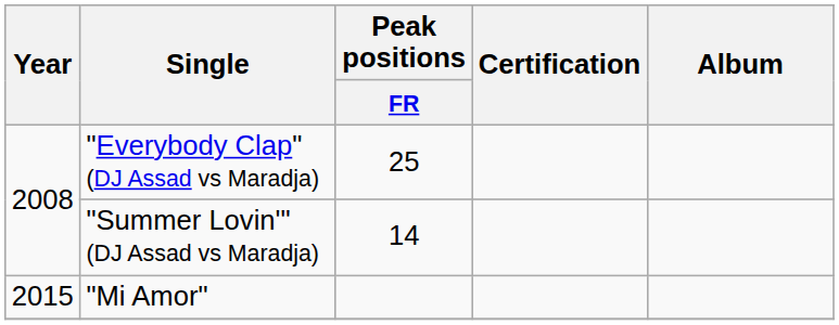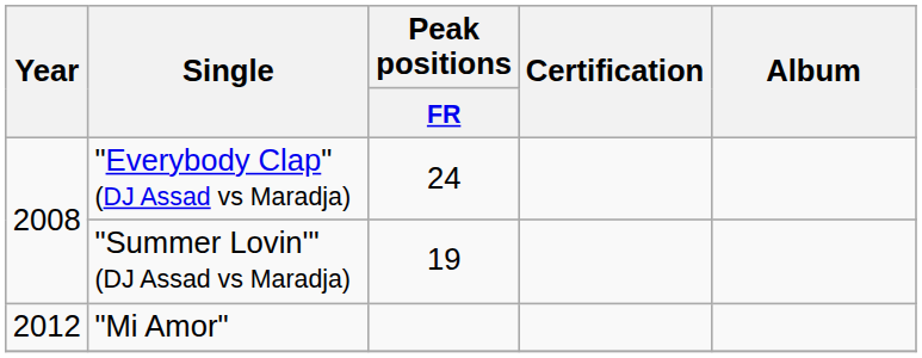"Everybody Clap" (DJ Assad vs Maradja) | Peak positions / FR: 25 -> 24
"Summer Lovin'" (DJ Assad vs Maradja) | Peak positions / FR: 14 -> 19
"Mi Amor" | Year: 2015 -> 2012
